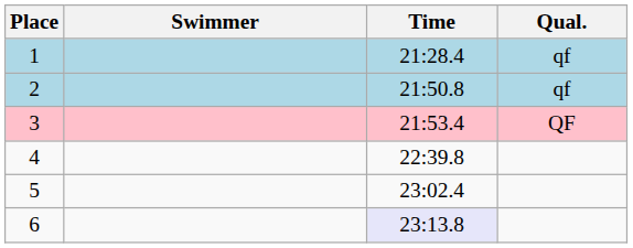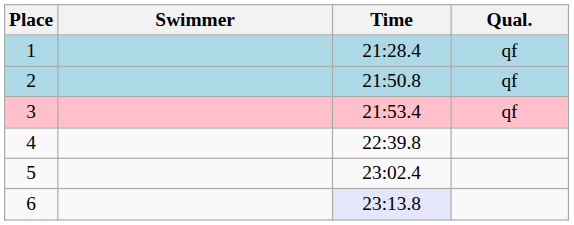3 | Qual.: QF -> qf
